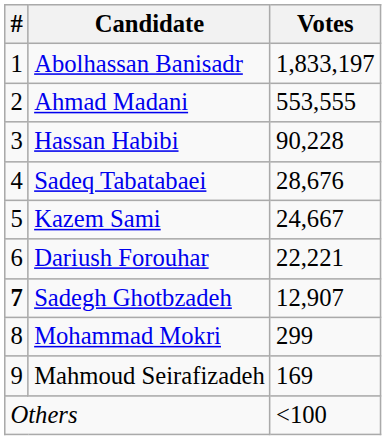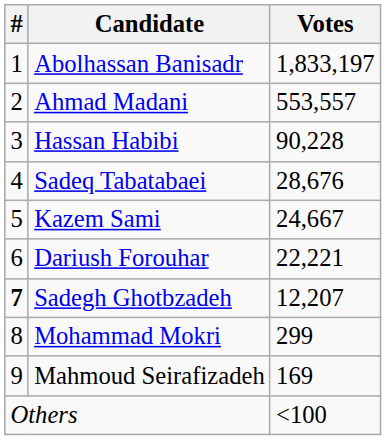Ahmad Madani | Votes: 553,555 -> 553,557
Sadegh Ghotbzadeh | Votes: 12,907 -> 12,207
